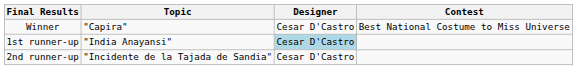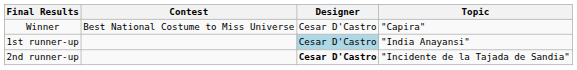columns swapped: Contest <-> Topic
2nd runner-up | Designer: normal -> bold
